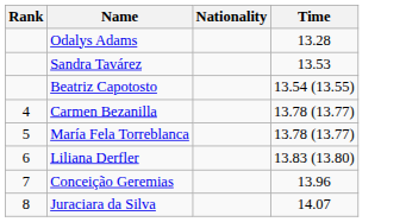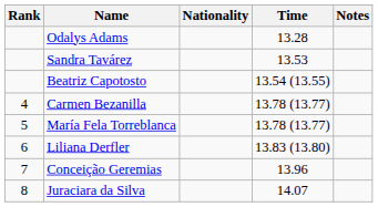+ column: Notes
